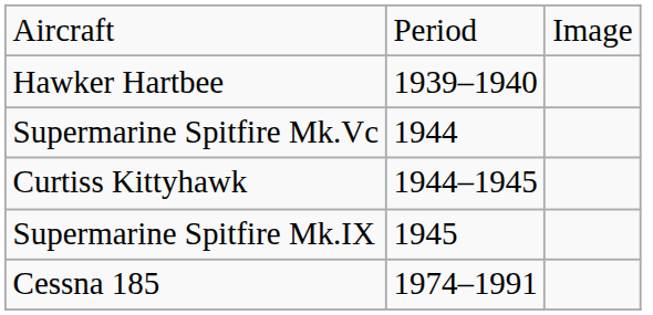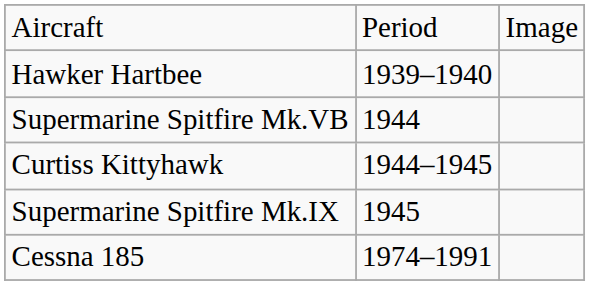+ row: Supermarine Spitfire Mk.VB | 1944
- row: Supermarine Spitfire Mk.Vc | 1944
